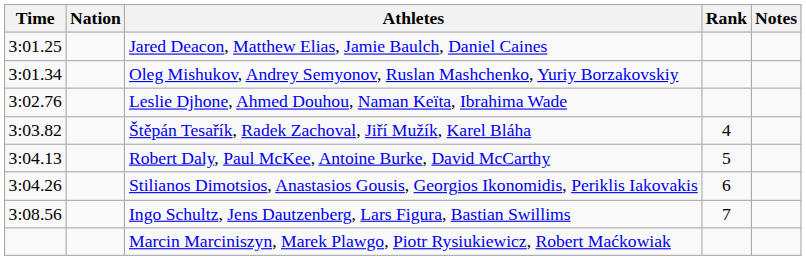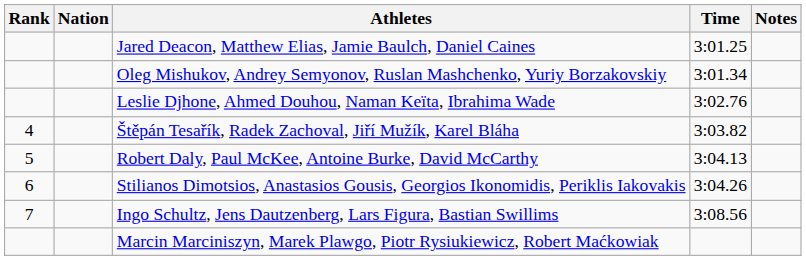columns swapped: Rank <-> Time
